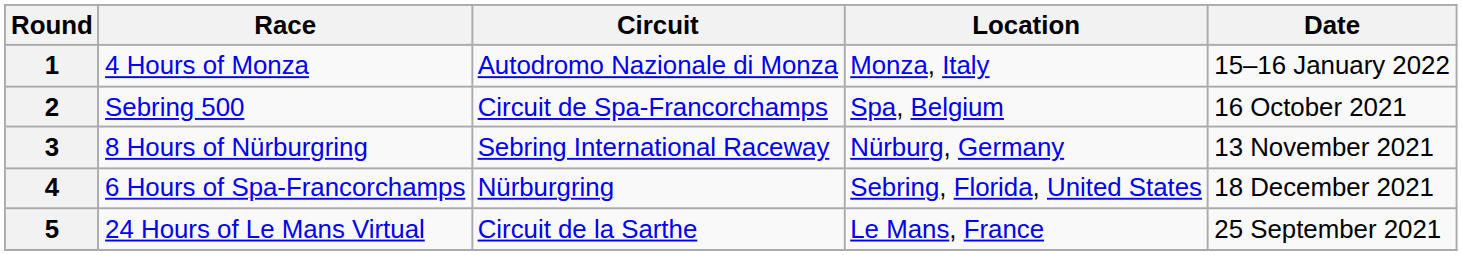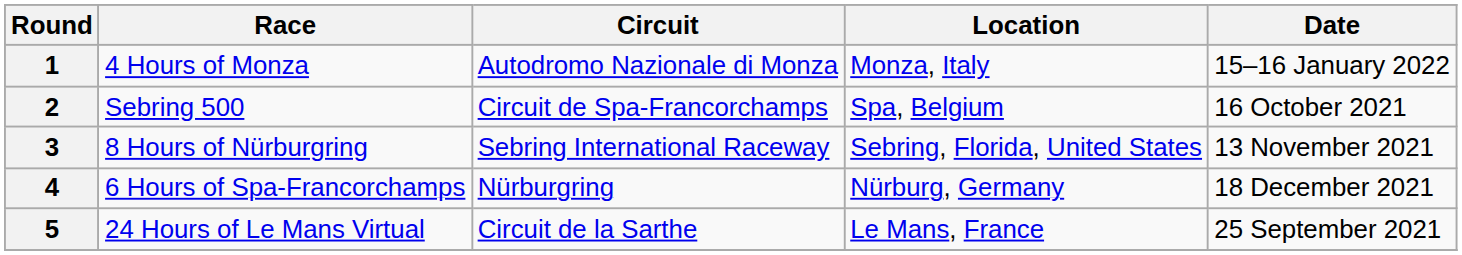3 | Location: Nürburg, Germany -> Sebring, Florida, United States
4 | Location: Sebring, Florida, United States -> Nürburg, Germany
